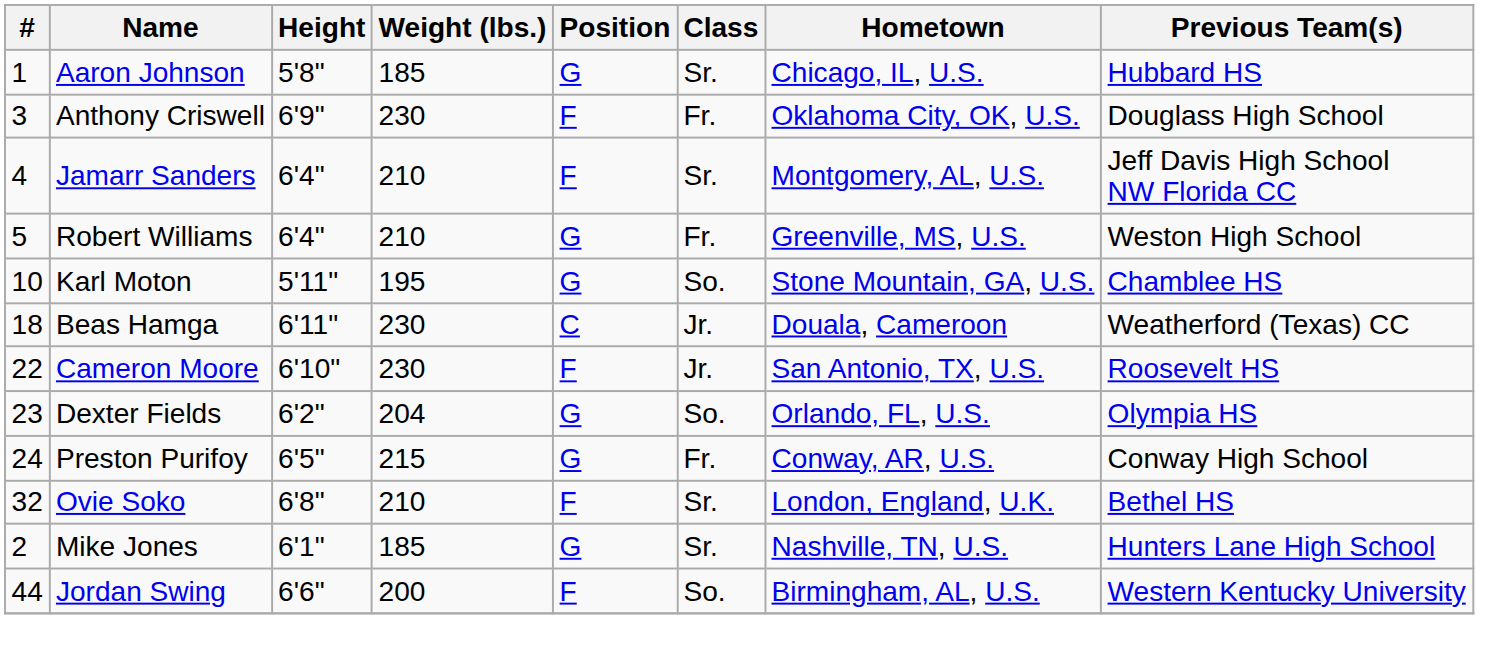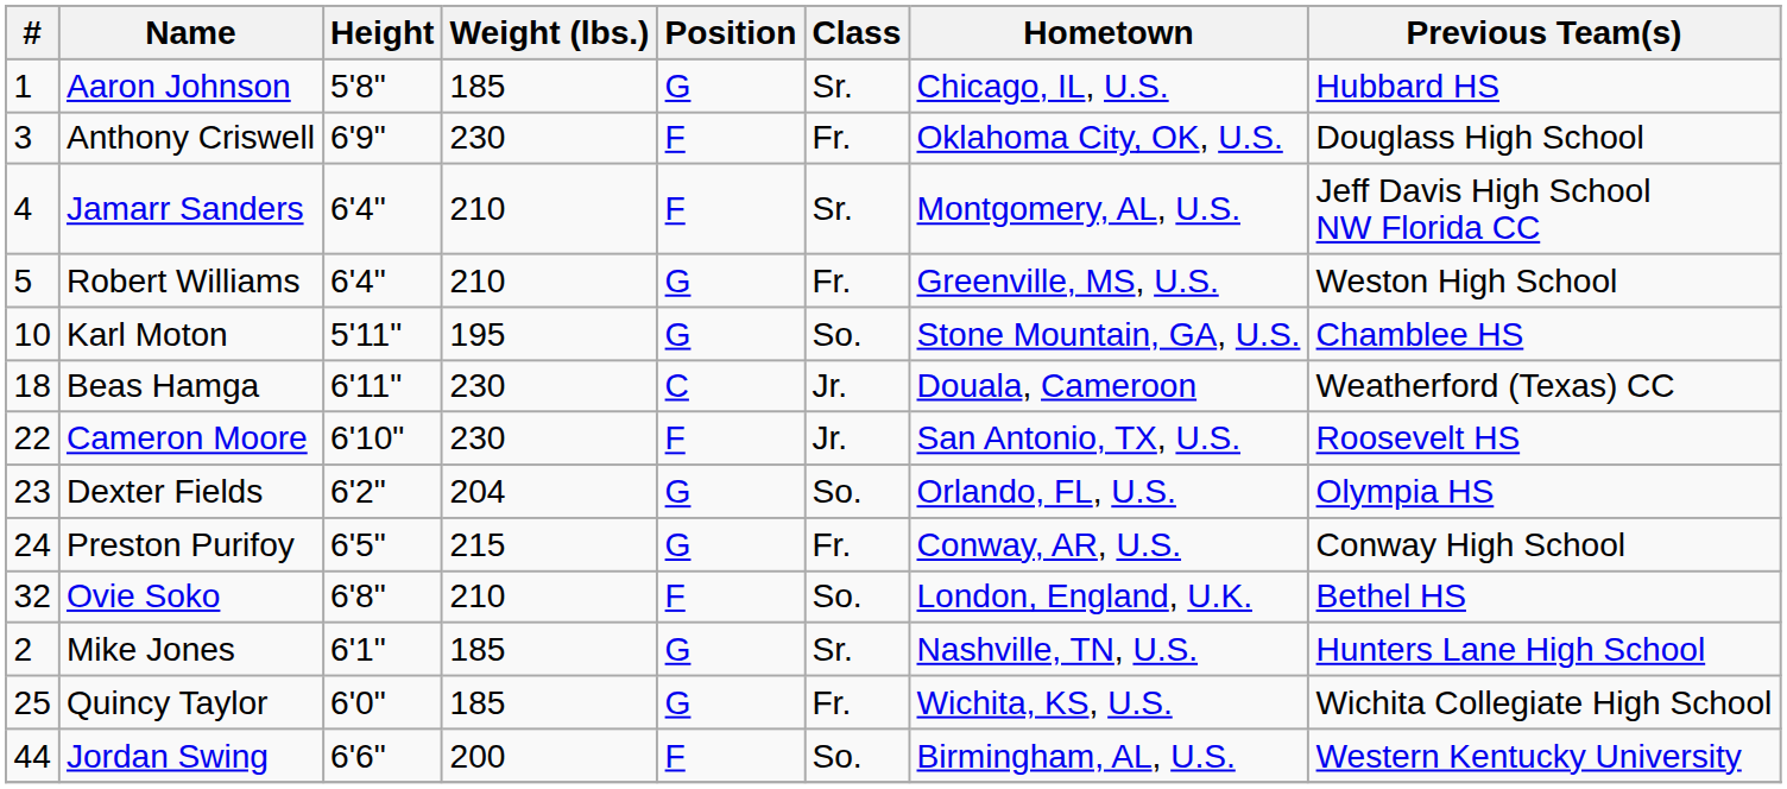Ovie Soko | Class: Sr. -> So.
+ row: 25 | Quincy Taylor | 6'0" | 185 | G | Fr. | Wichita, KS, U.S. | Wichita Collegiate High School
